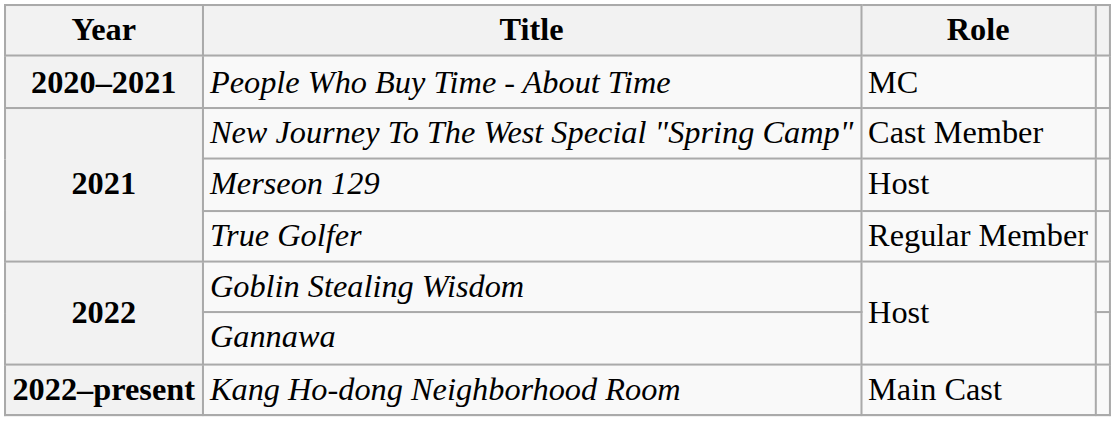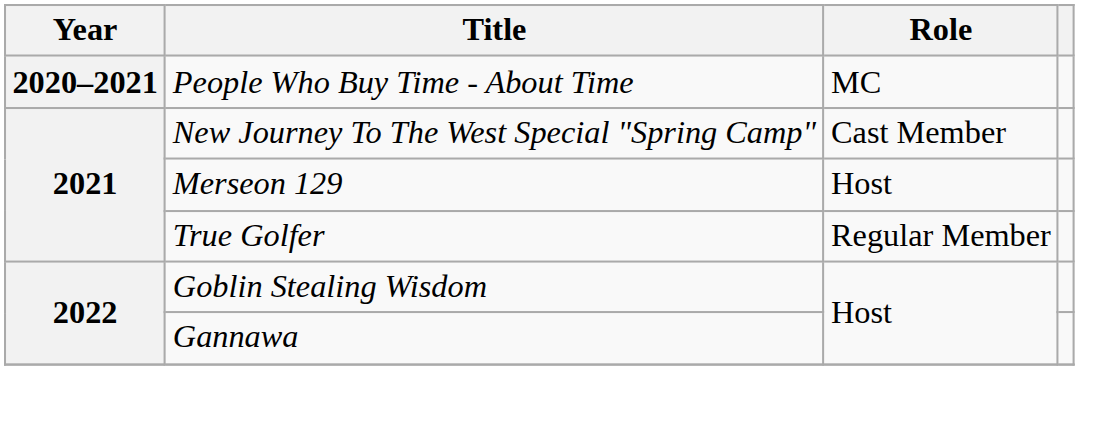- row: 2022–present | Kang Ho-dong Neighborhood Room | Main Cast
